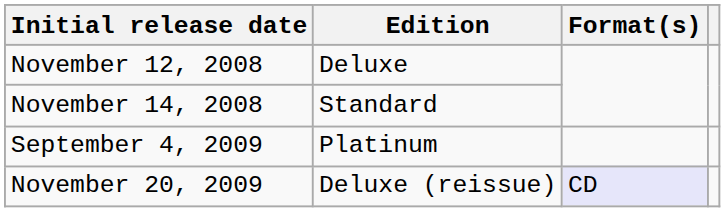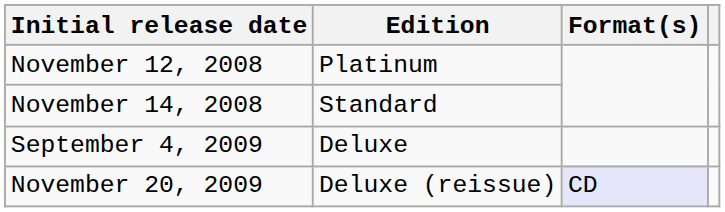November 12, 2008 | Edition: Deluxe -> Platinum
September 4, 2009 | Edition: Platinum -> Deluxe
